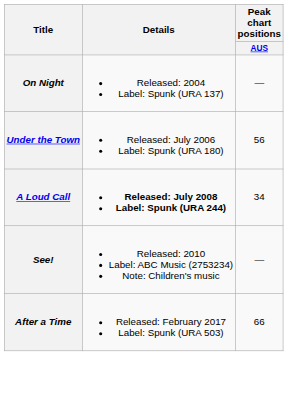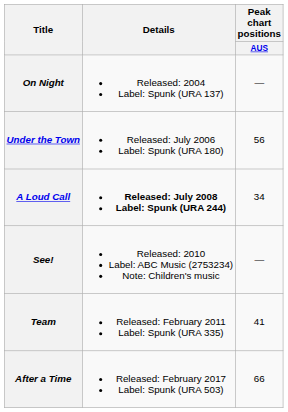+ row: Team | Released: February 2011 Label: Spunk (URA 335) | 41
